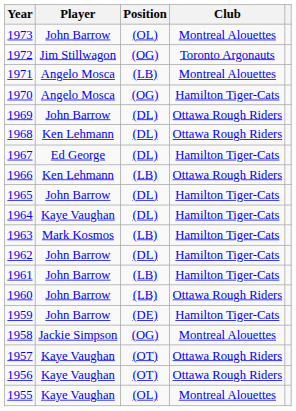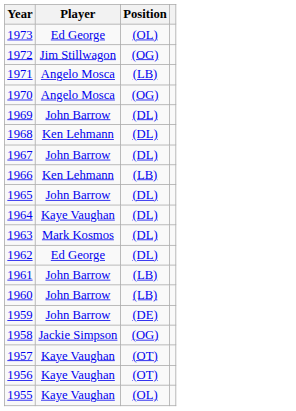- column: Club | Montreal Alouettes | Toronto Argonauts | Montreal Alouettes | Hamilton Tiger-Cats | Ottawa Rough Riders | Ottawa Rough Riders | Hamilton Tiger-Cats | Ottawa Rough Riders | Hamilton Tiger-Cats | Hamilton Tiger-Cats | Hamilton Tiger-Cats | Hamilton Tiger-Cats | Hamilton Tiger-Cats | Ottawa Rough Riders | Hamilton Tiger-Cats | Montreal Alouettes | Ottawa Rough Riders | Ottawa Rough Riders | Montreal Alouettes
1973 | Player: John Barrow -> Ed George
1967 | Player: Ed George -> John Barrow
1963 | Position: (LB) -> (DL)
1962 | Player: John Barrow -> Ed George
